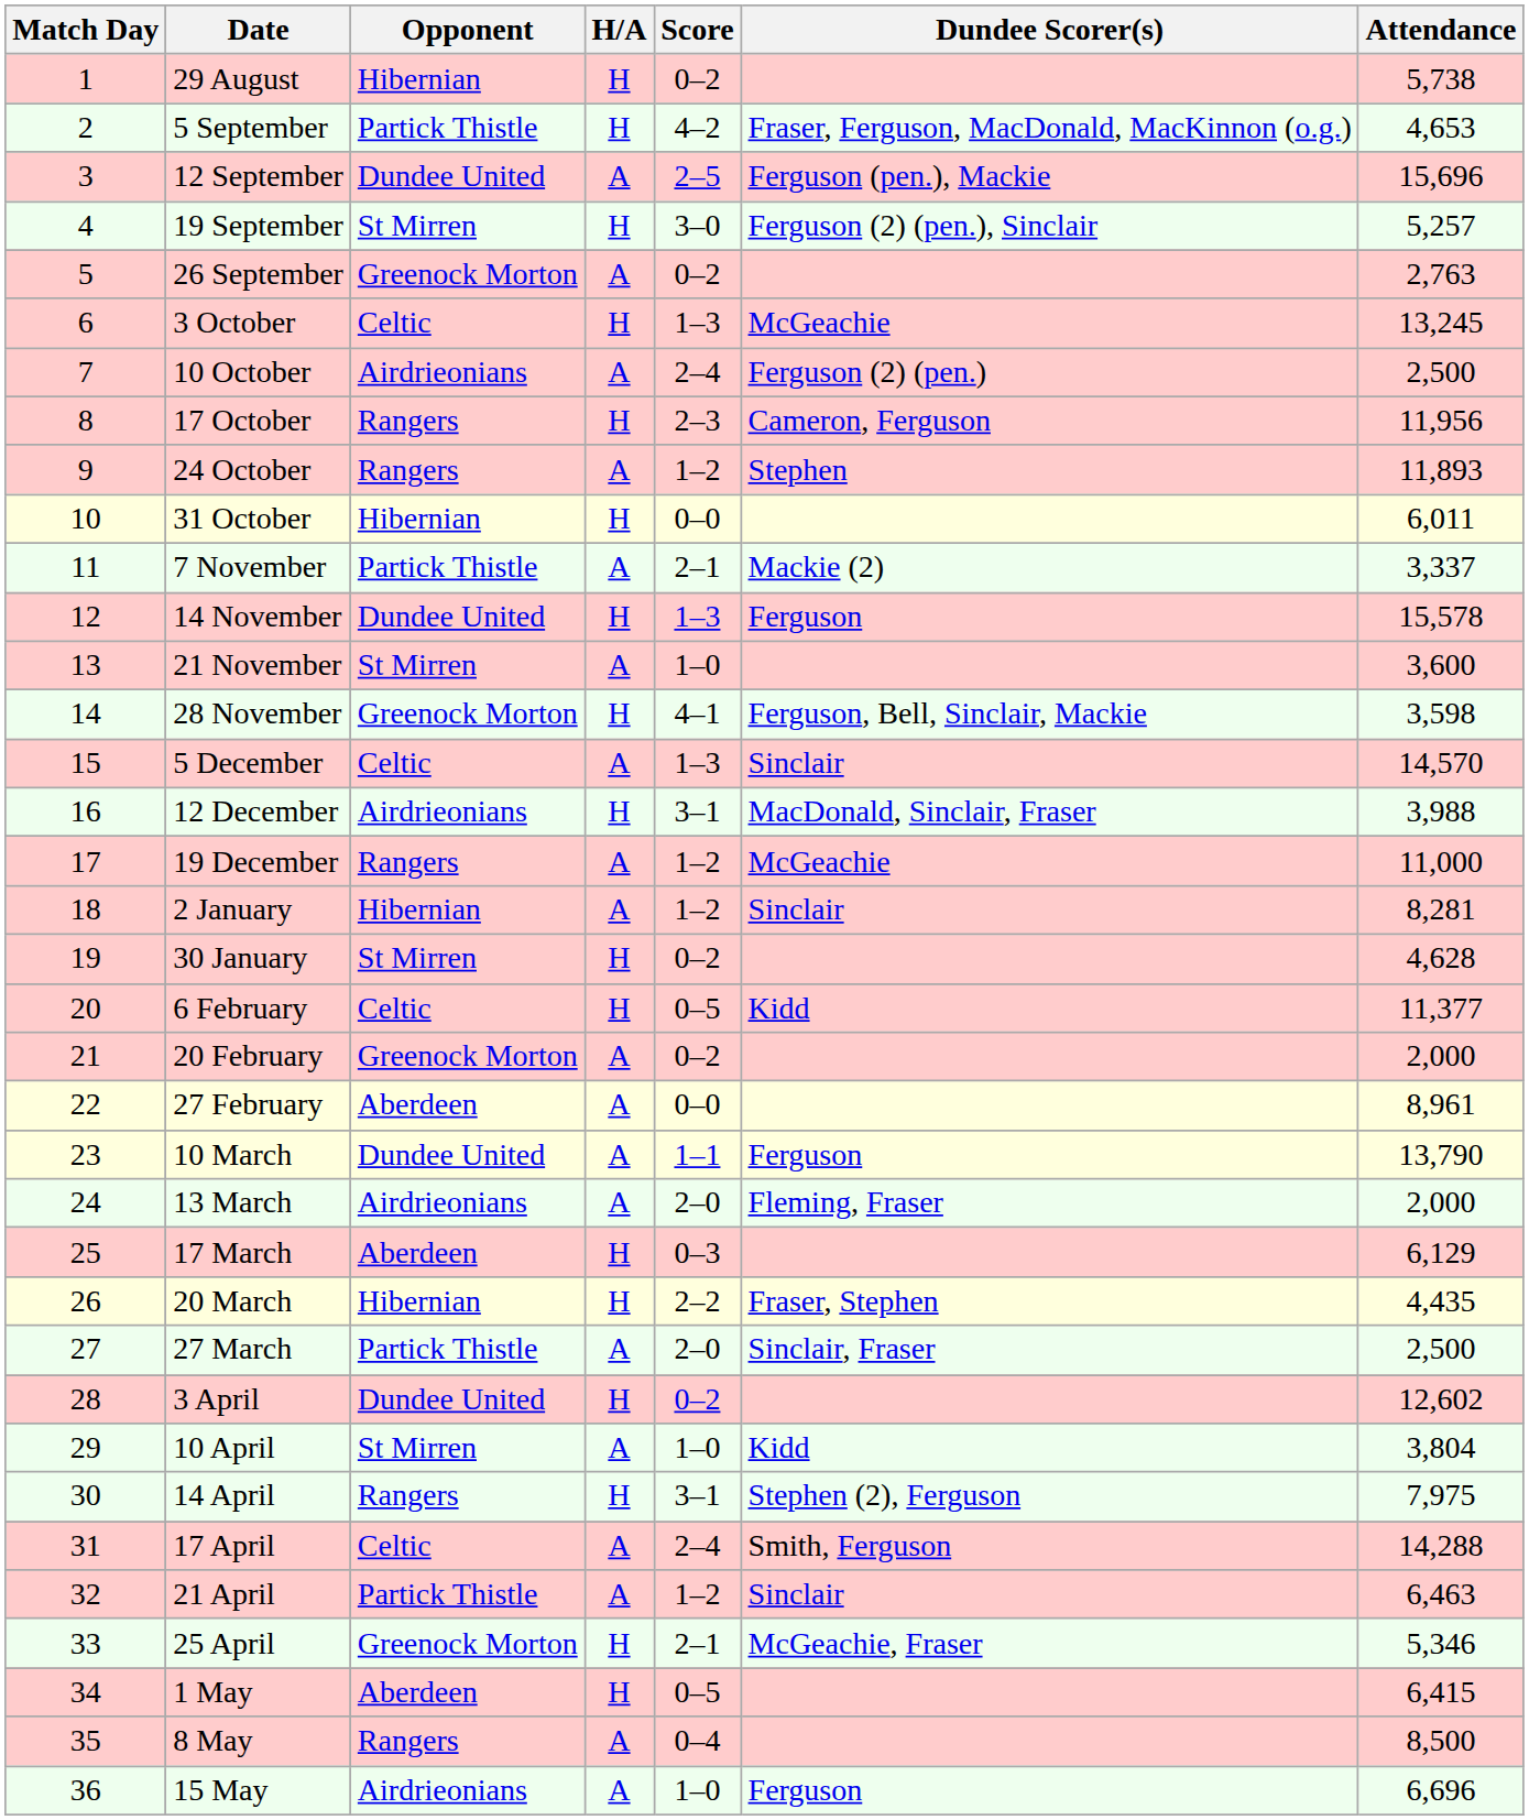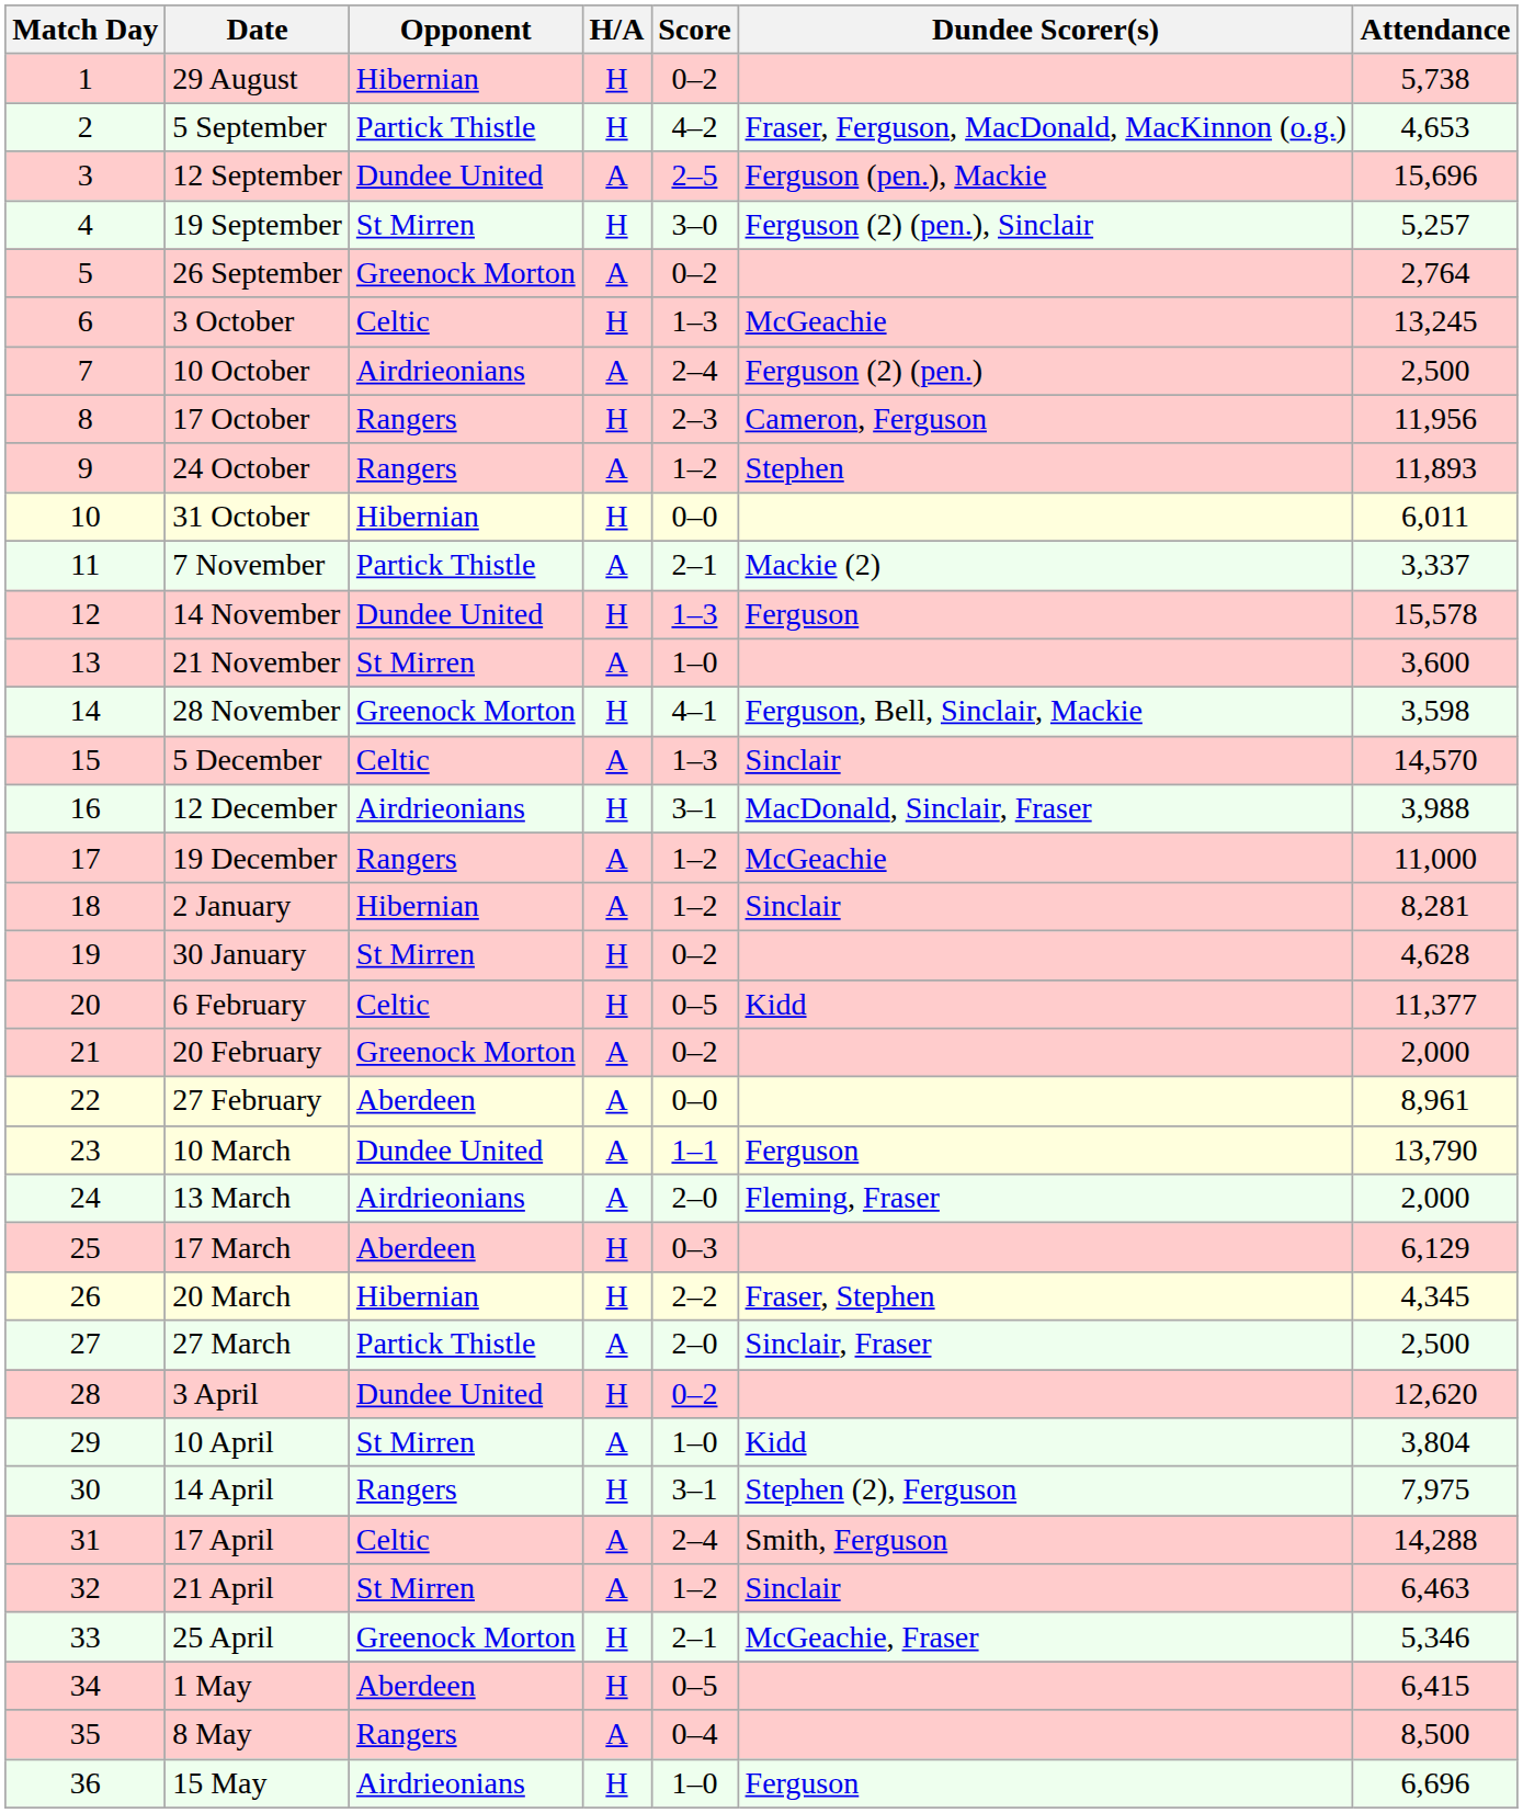26 September | Attendance: 2,763 -> 2,764
20 March | Attendance: 4,435 -> 4,345
3 April | Attendance: 12,602 -> 12,620
21 April | Opponent: Partick Thistle -> St Mirren
15 May | H/A: A -> H
